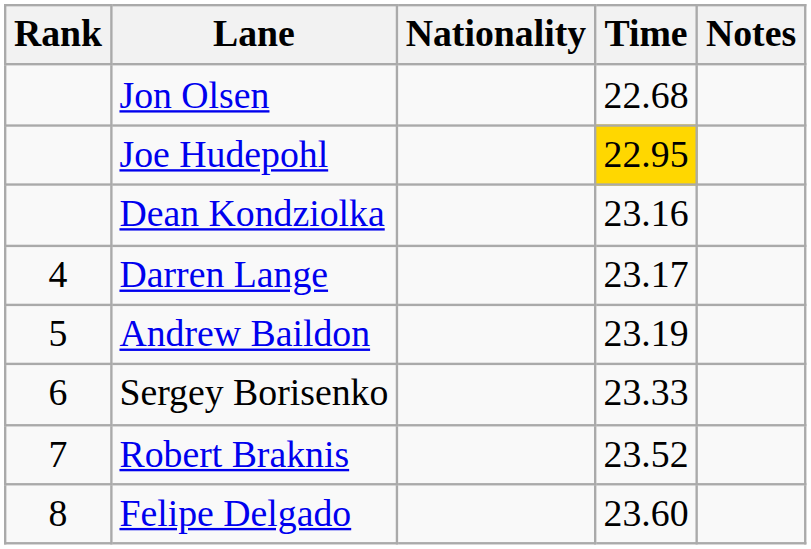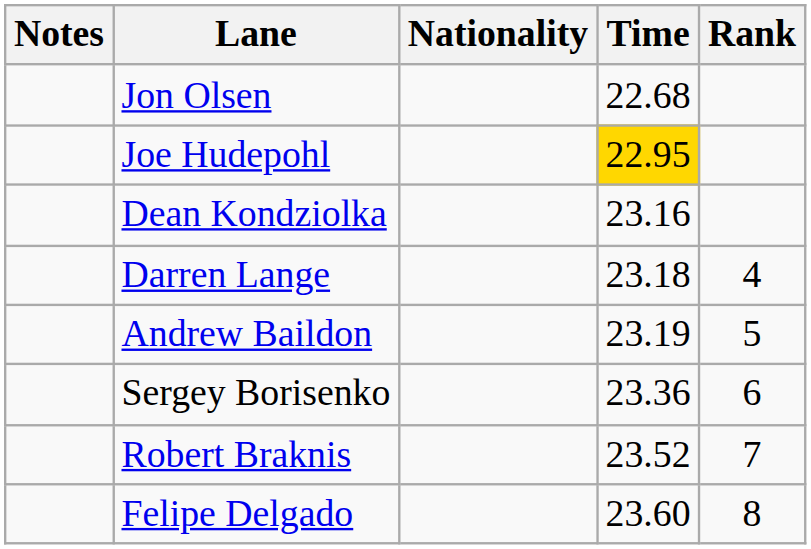columns swapped: Rank <-> Notes
Darren Lange | Time: 23.17 -> 23.18
Sergey Borisenko | Time: 23.33 -> 23.36
